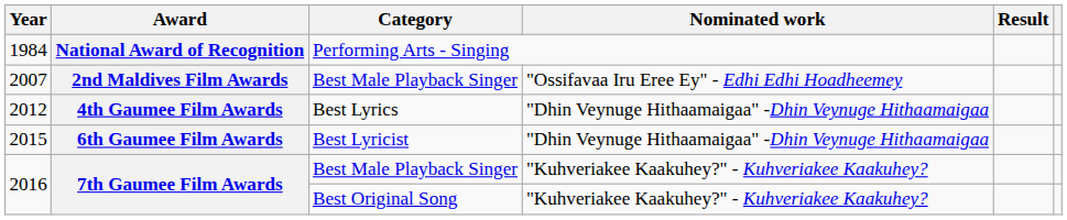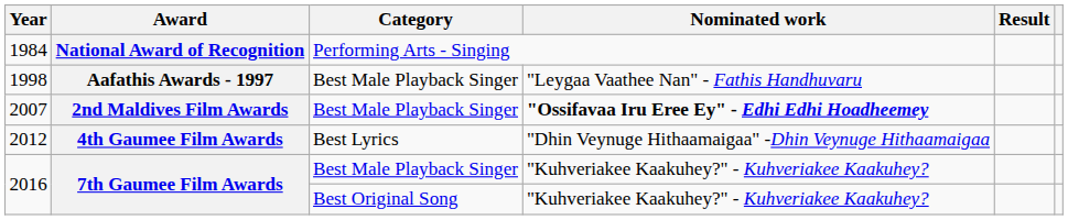+ row: 1998 | Aafathis Awards - 1997 | Best Male Playback Singer | "Leygaa Vaathee Nan" - Fathis Handhuvaru
2007 | Nominated work: normal -> bold
- row: 2015 | 6th Gaumee Film Awards | Best Lyricist | "Dhin Veynuge Hithaamaigaa" -Dhin Veynuge Hithaamaigaa
